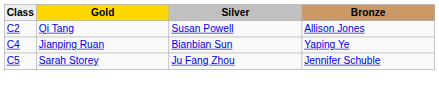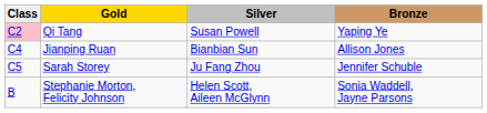Qi Tang | Class: no background -> pink background
Qi Tang | Bronze: Allison Jones -> Yaping Ye
Jianping Ruan | Bronze: Yaping Ye -> Allison Jones
+ row: B | Stephanie Morton, Felicity Johnson | Helen Scott, Aileen McGlynn | Sonia Waddell, Jayne Parsons
